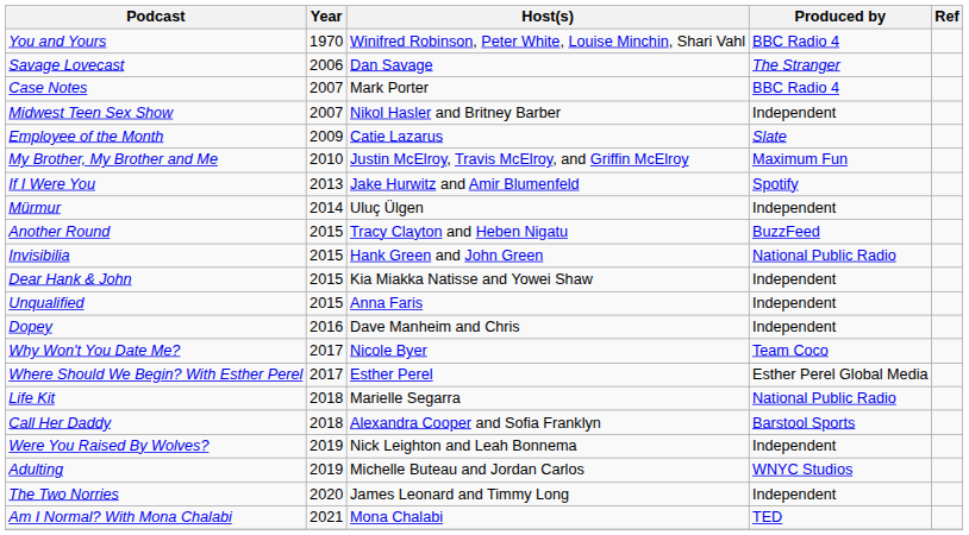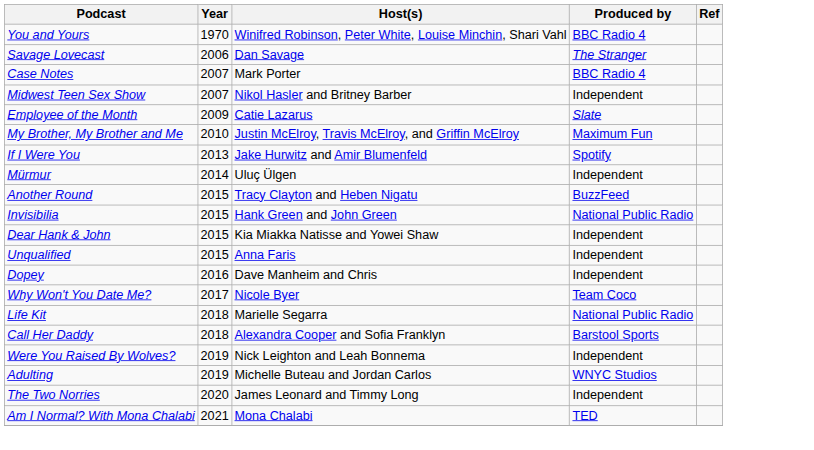- row: Where Should We Begin? With Esther Perel | 2017 | Esther Perel | Esther Perel Global Media
